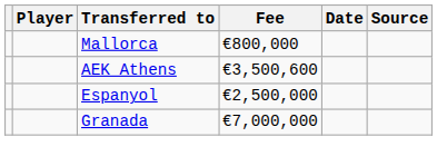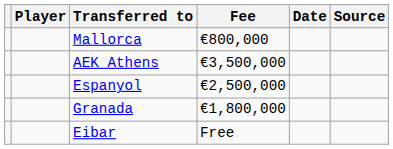AEK Athens | Fee: €3,500,600 -> €3,500,000
Granada | Fee: €7,000,000 -> €1,800,000
+ row: Eibar | Free
